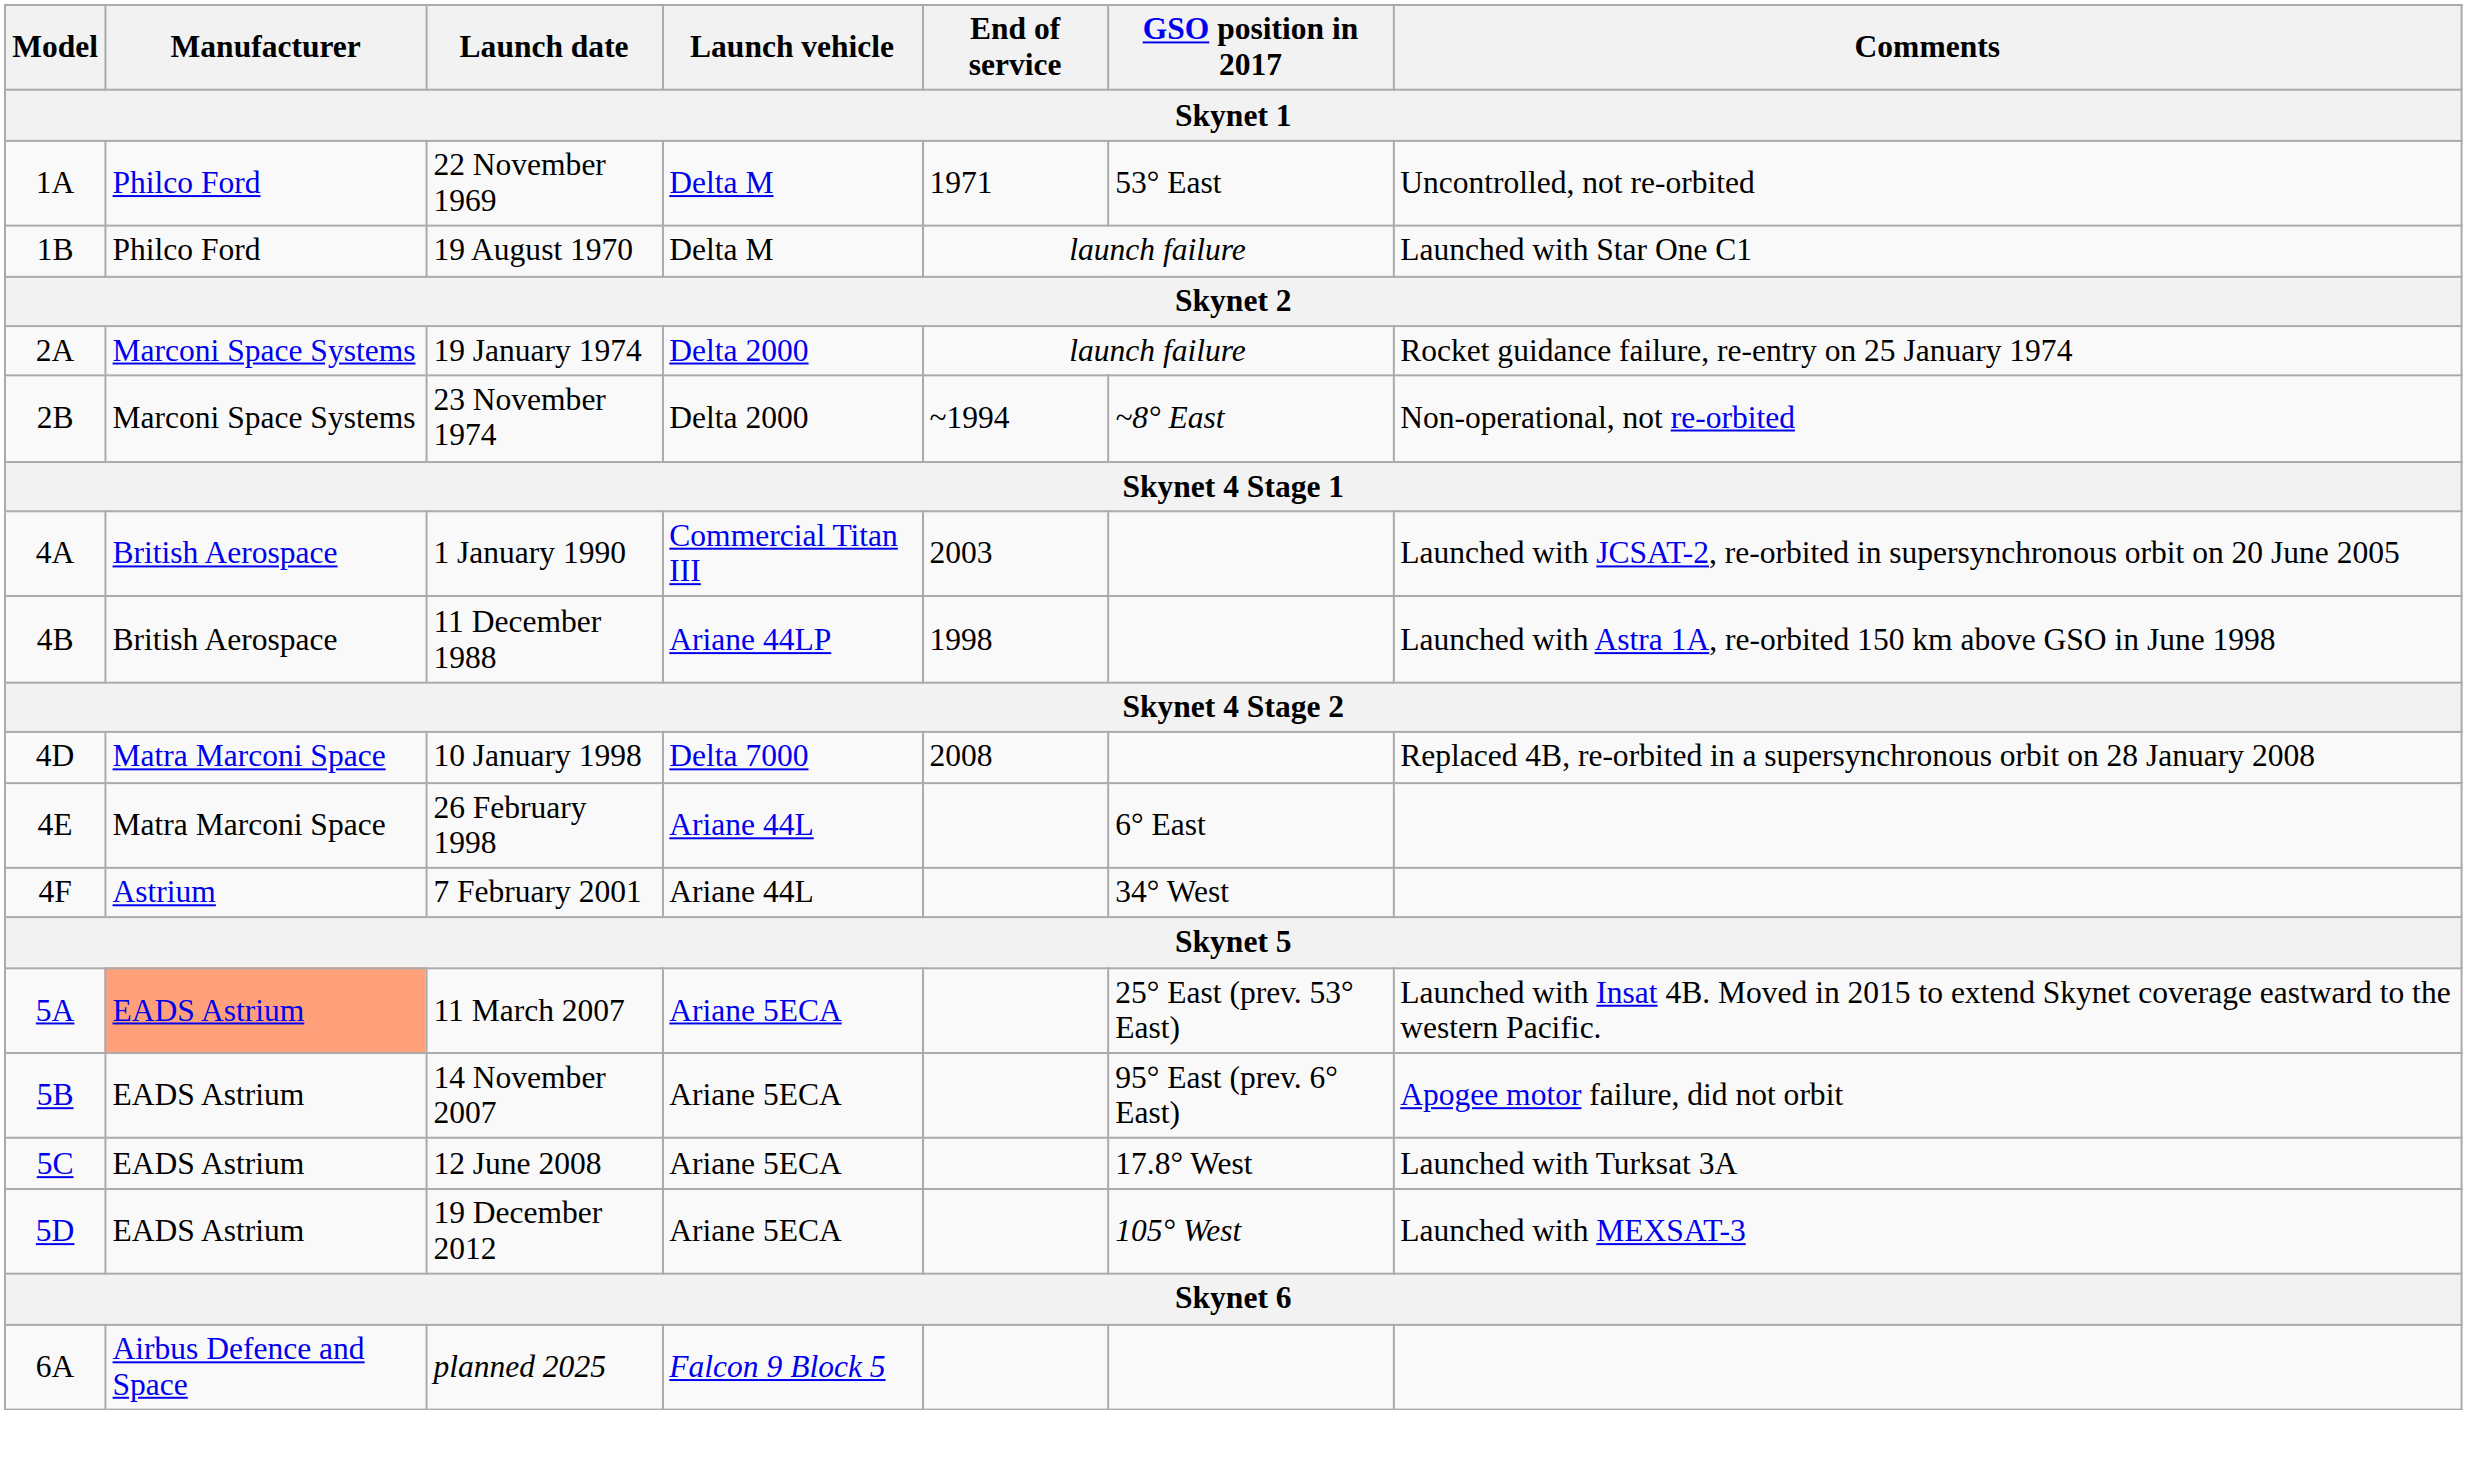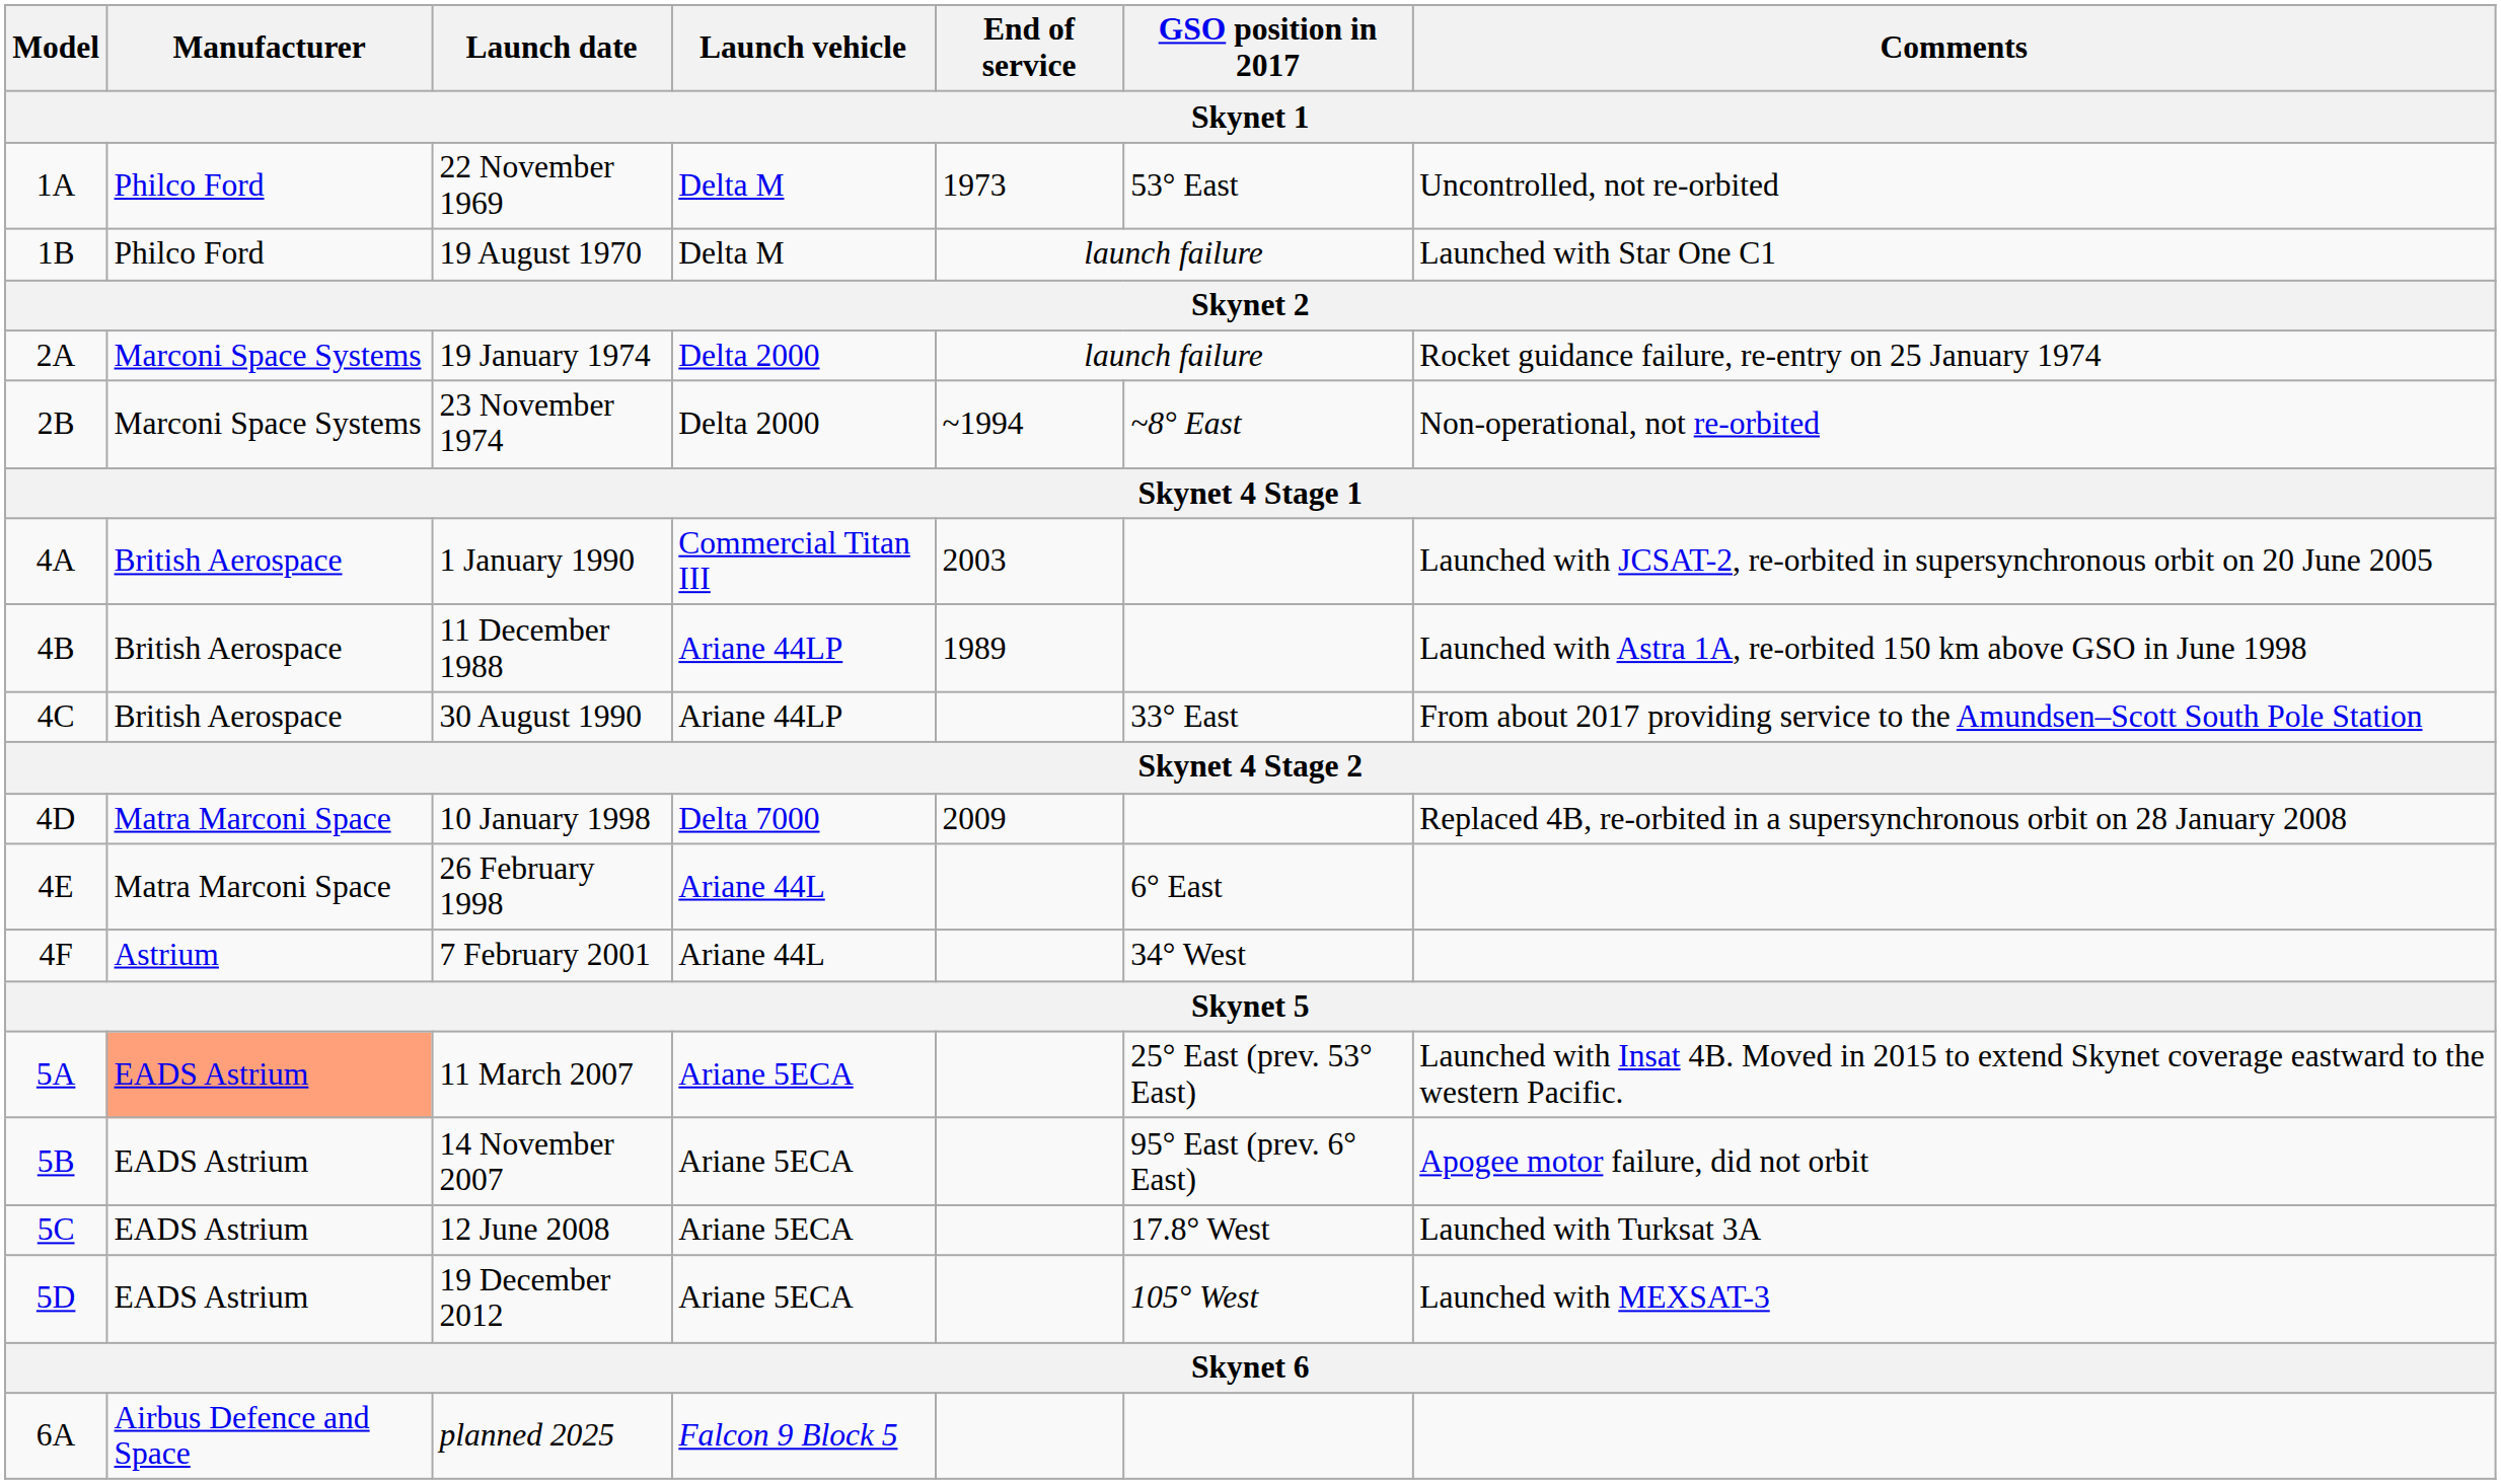22 November 1969 | End of service: 1971 -> 1973
11 December 1988 | End of service: 1998 -> 1989
+ row: 4C | British Aerospace | 30 August 1990 | Ariane 44LP | 33° East | From about 2017 providing service to the Amundsen–Scott South Pole Station
10 January 1998 | End of service: 2008 -> 2009
